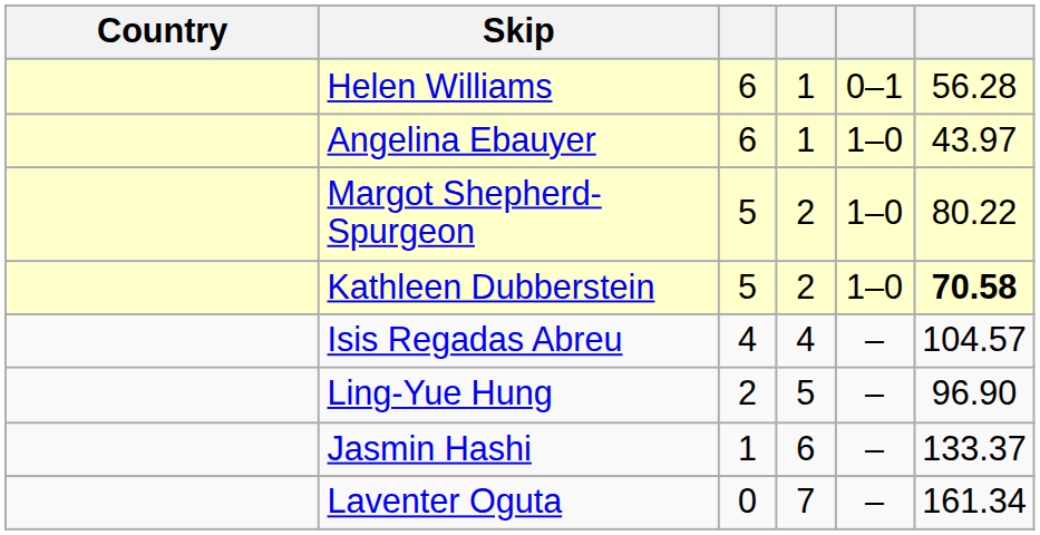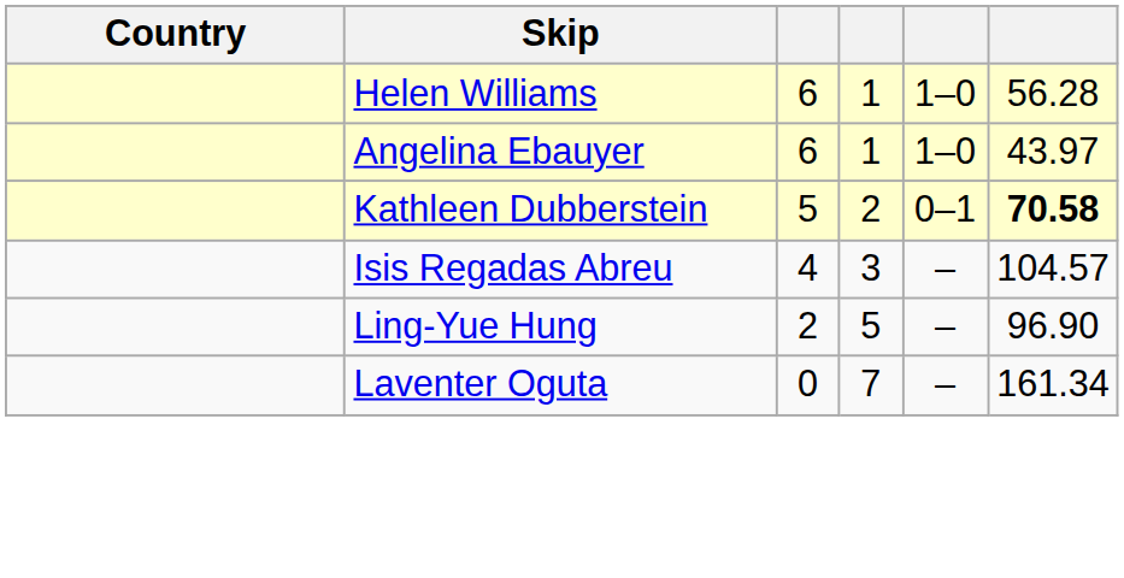Helen Williams | column 5: 0–1 -> 1–0
- row: Margot Shepherd-Spurgeon | 5 | 2 | 1–0 | 80.22
Kathleen Dubberstein | column 5: 1–0 -> 0–1
Isis Regadas Abreu | column 4: 4 -> 3
- row: Jasmin Hashi | 1 | 6 | – | 133.37
